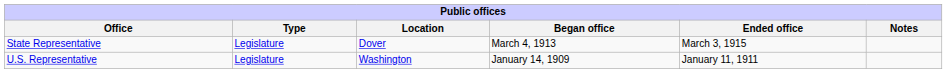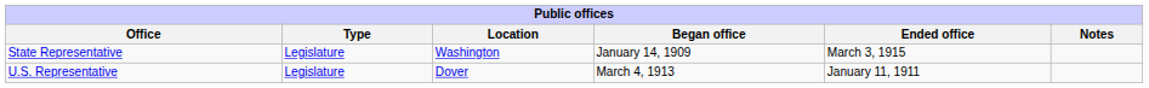State Representative | Location: Dover -> Washington
State Representative | Began office: March 4, 1913 -> January 14, 1909
U.S. Representative | Location: Washington -> Dover
U.S. Representative | Began office: January 14, 1909 -> March 4, 1913
